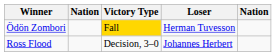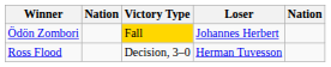Ödön Zombori | Loser: Herman Tuvesson -> Johannes Herbert
Ross Flood | Loser: Johannes Herbert -> Herman Tuvesson
